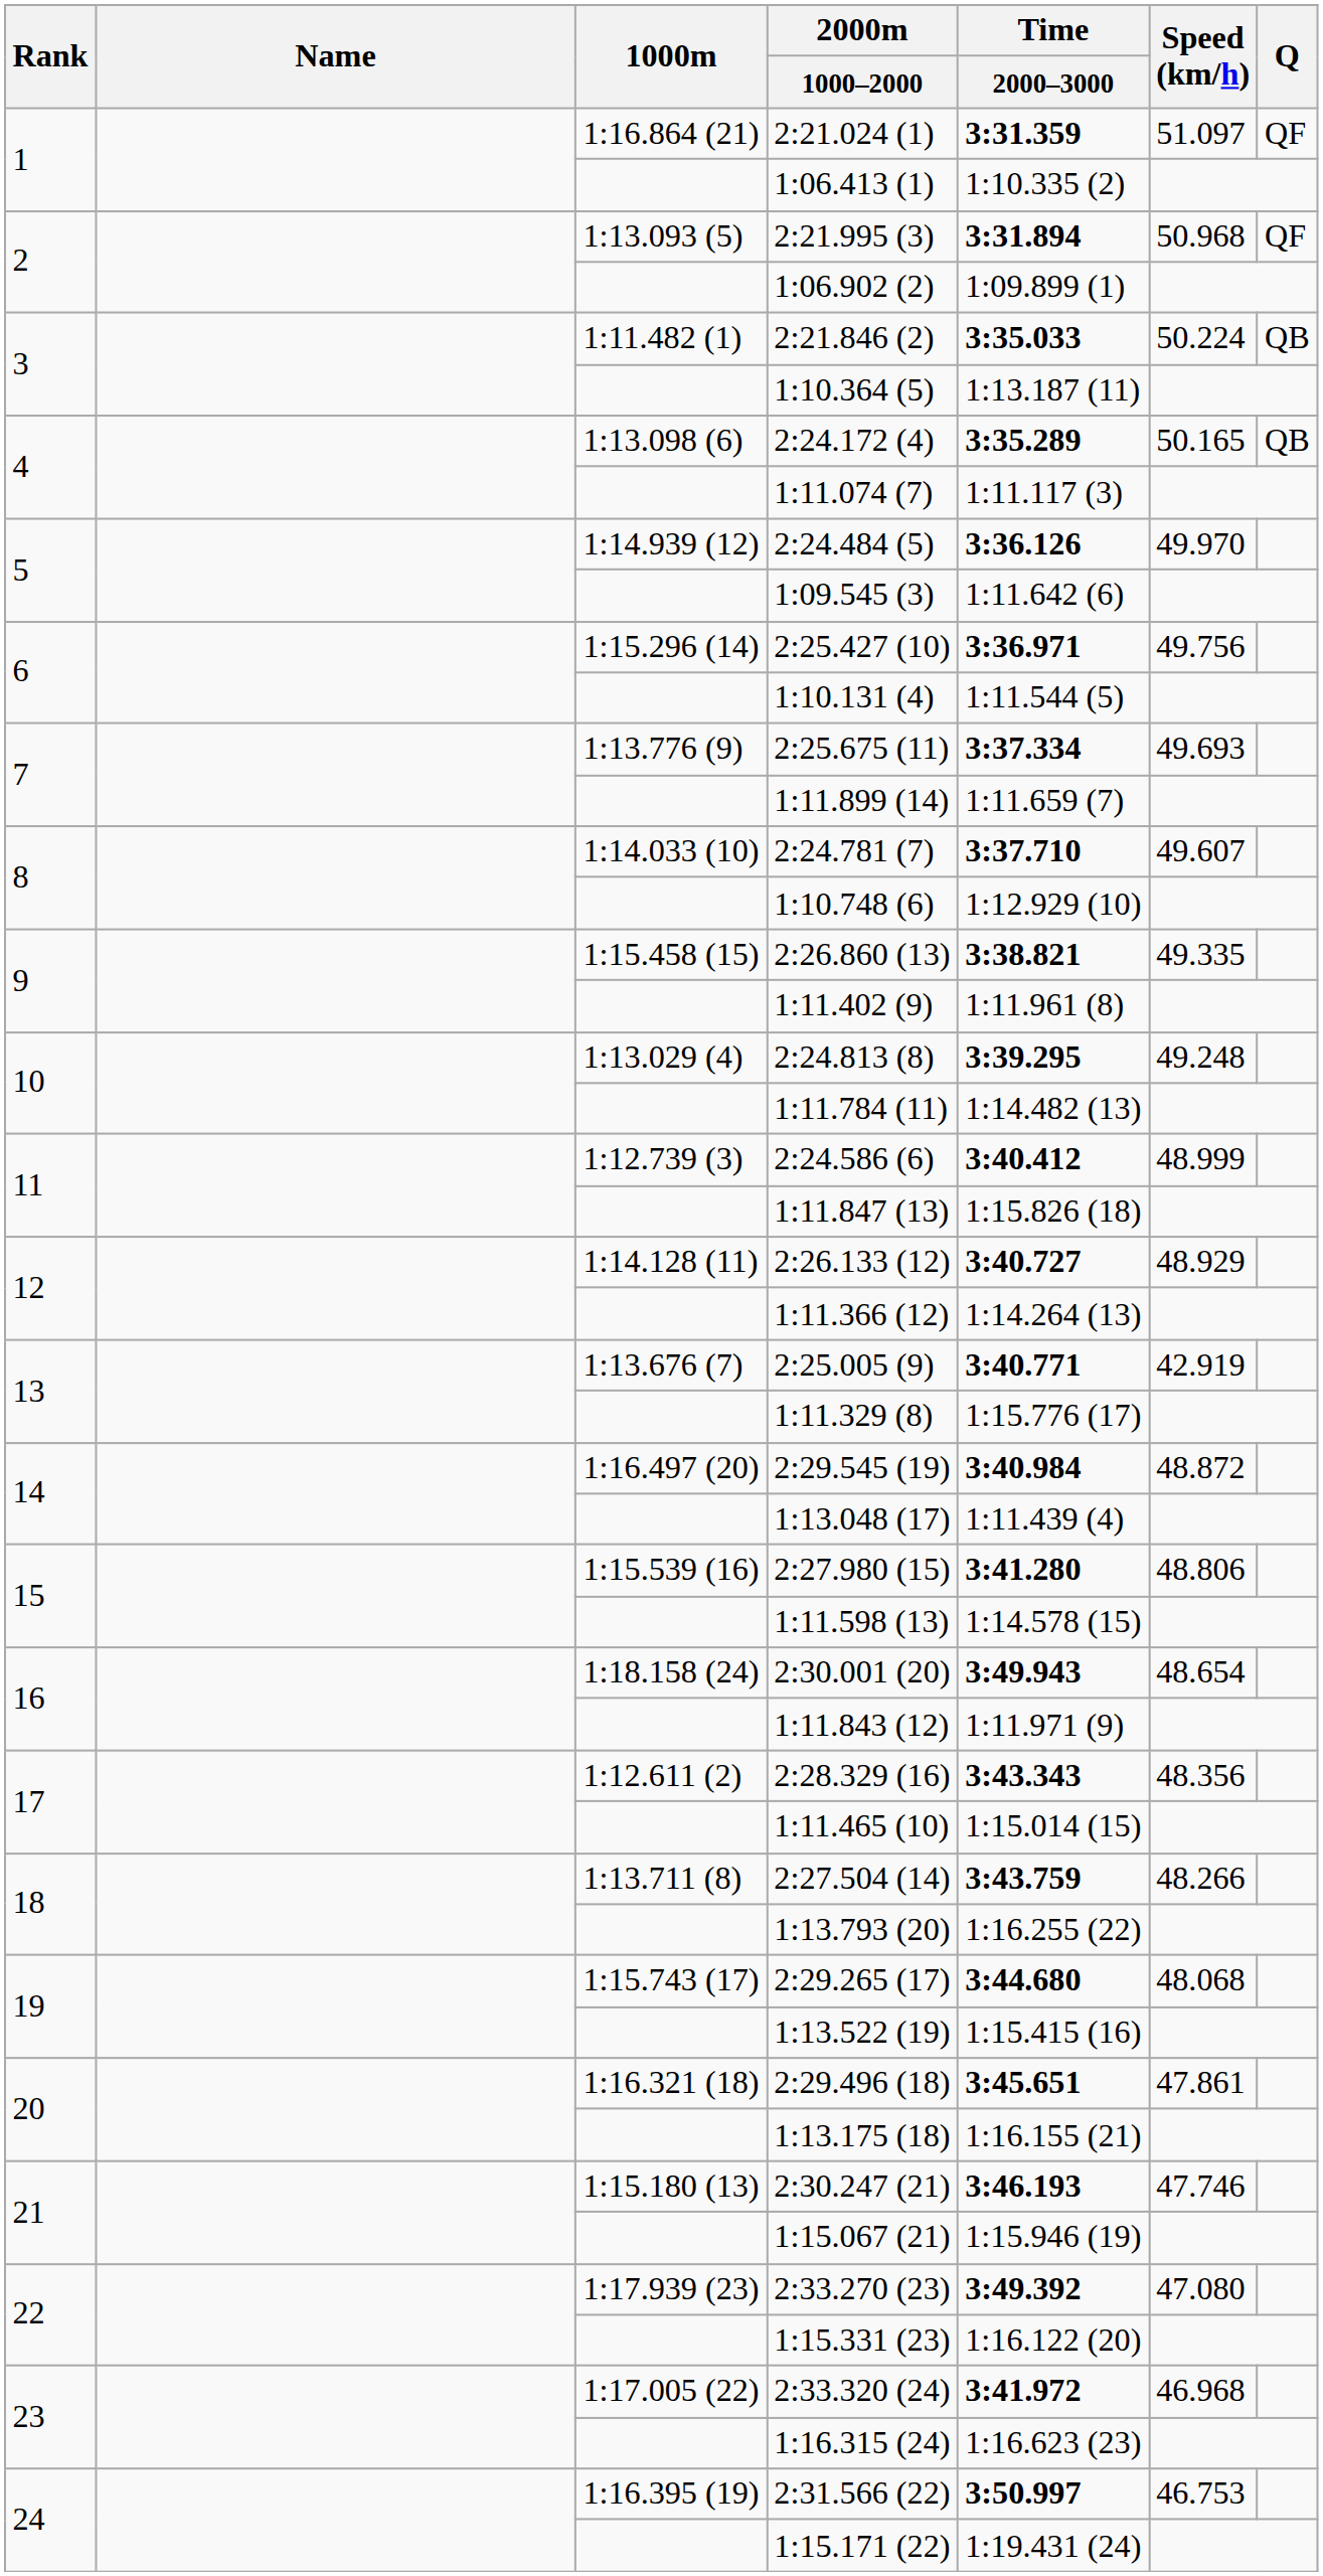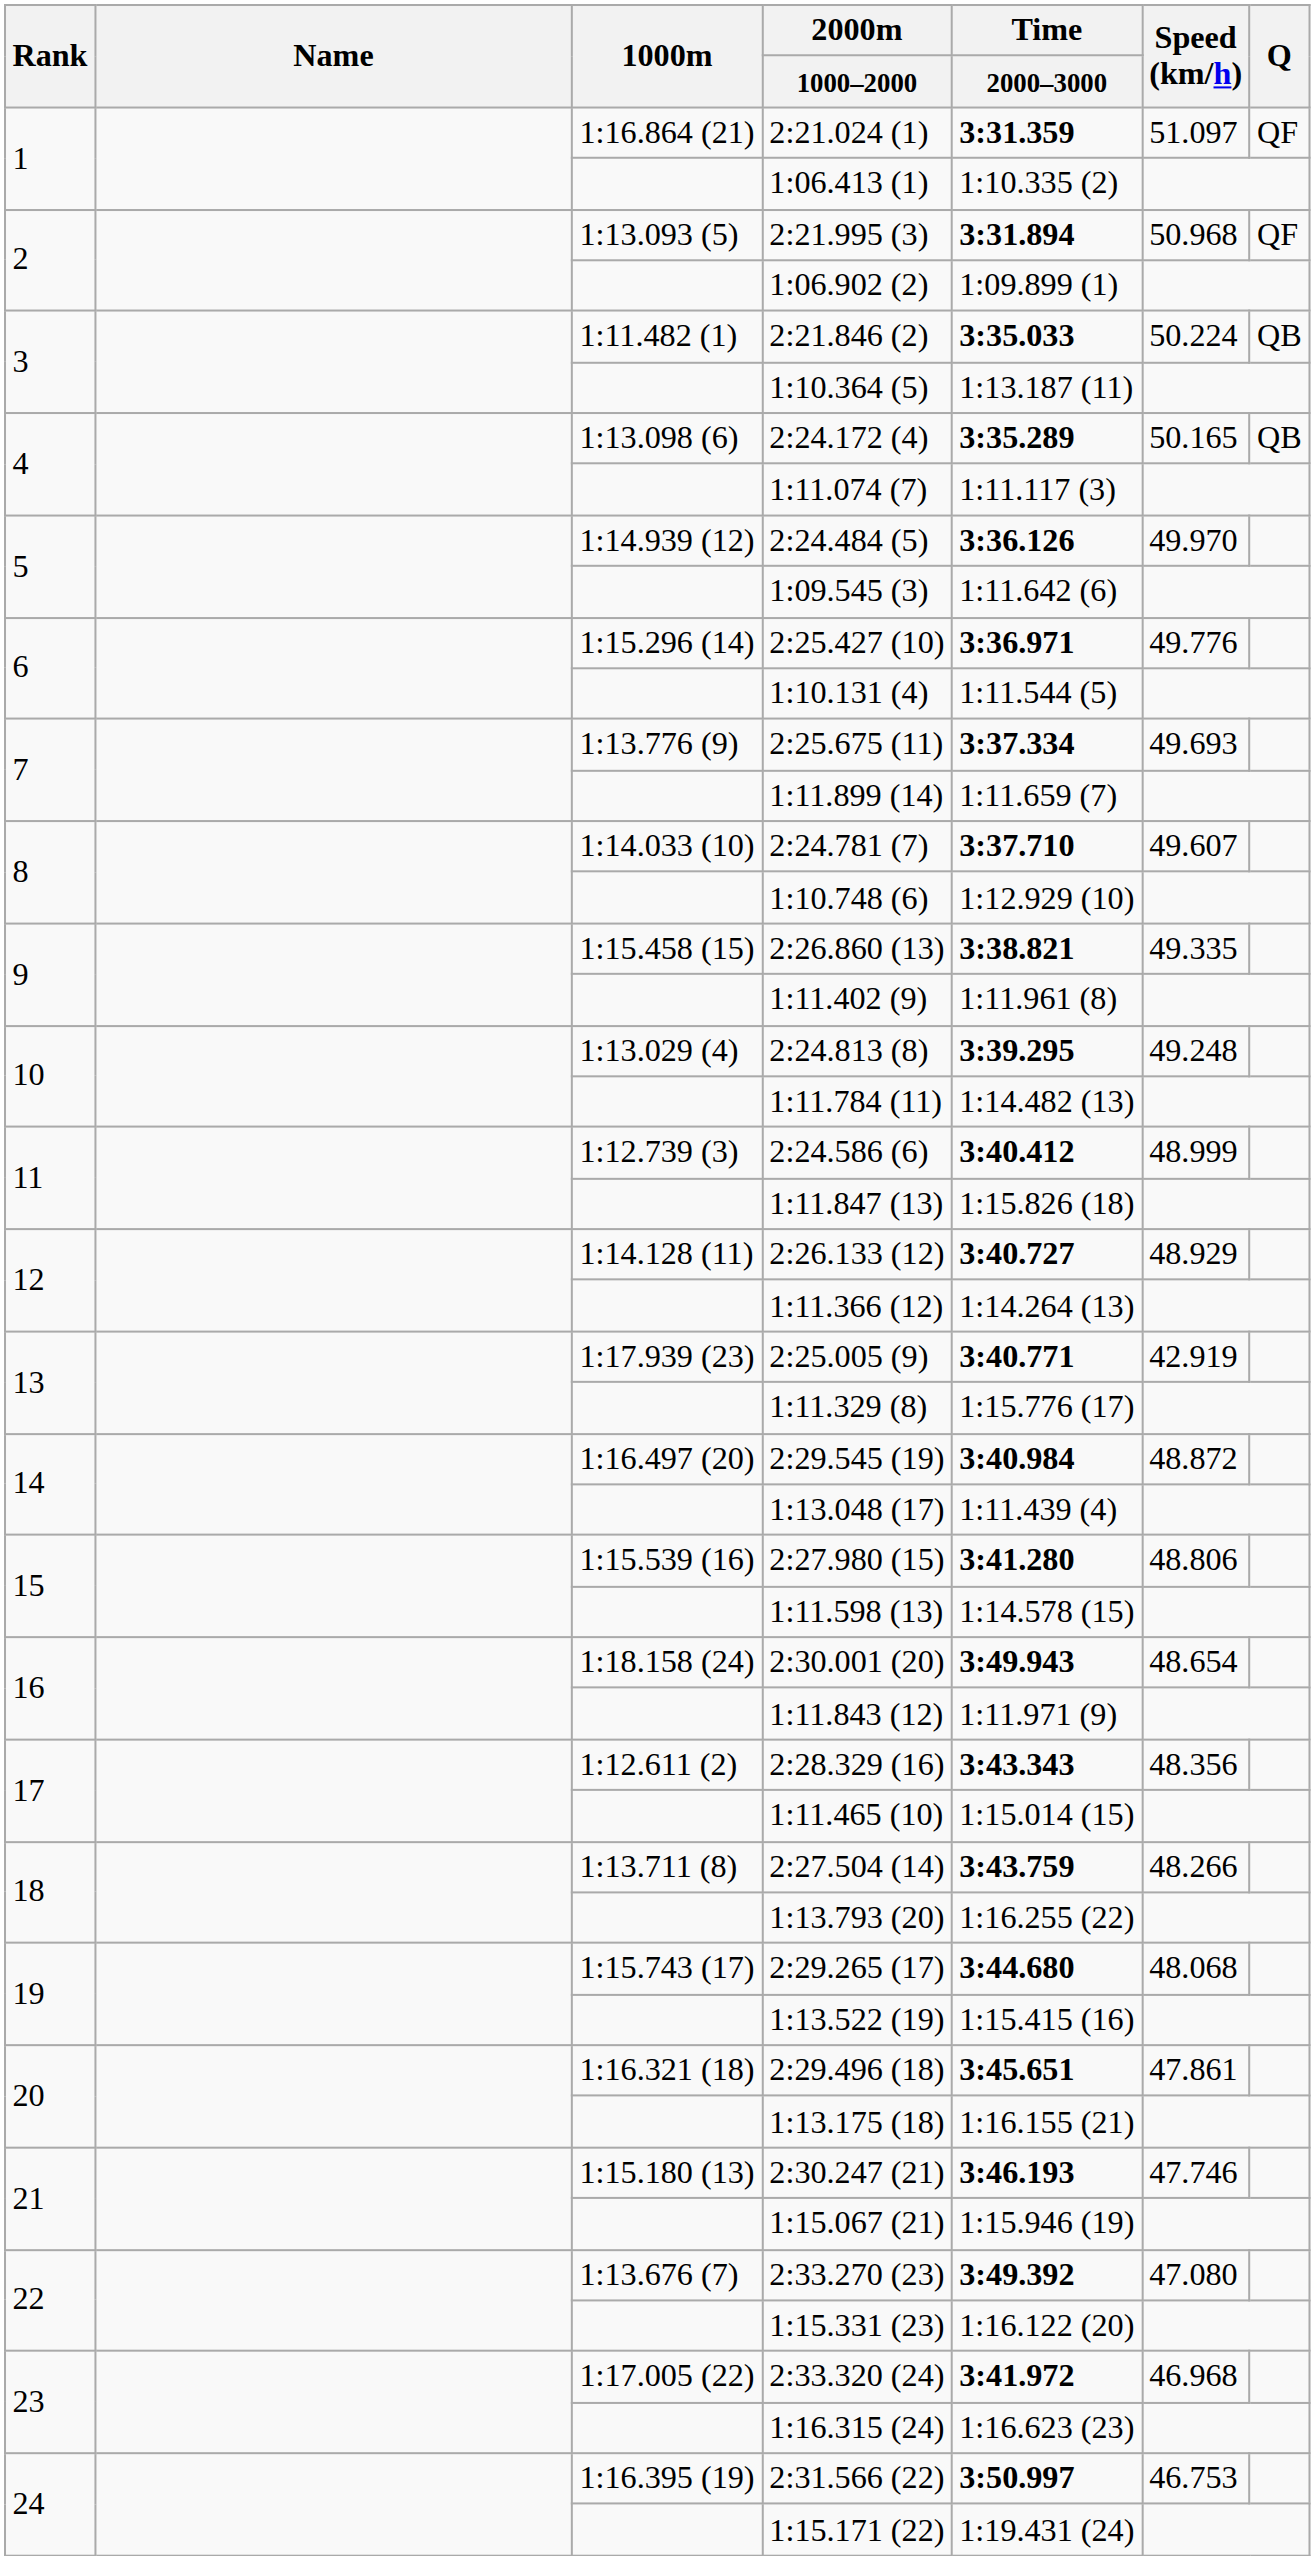2:25.427 (10) | Speed (km/h): 49.756 -> 49.776
2:25.005 (9) | 1000m: 1:13.676 (7) -> 1:17.939 (23)
2:33.270 (23) | 1000m: 1:17.939 (23) -> 1:13.676 (7)
